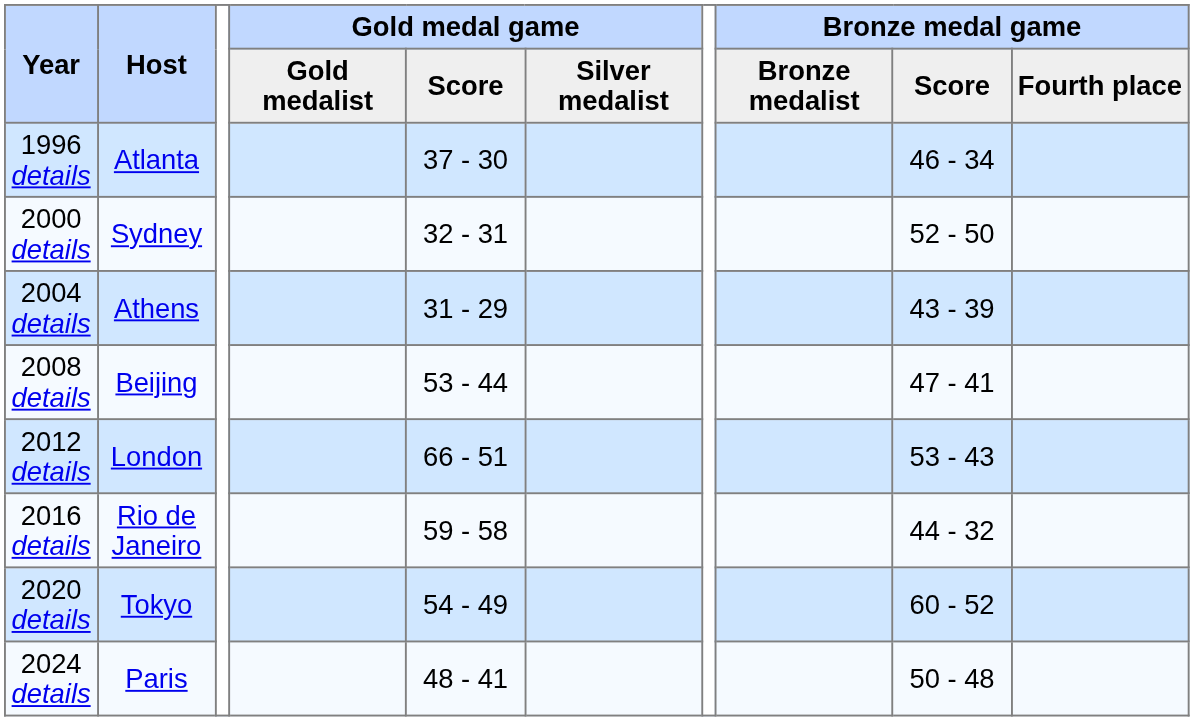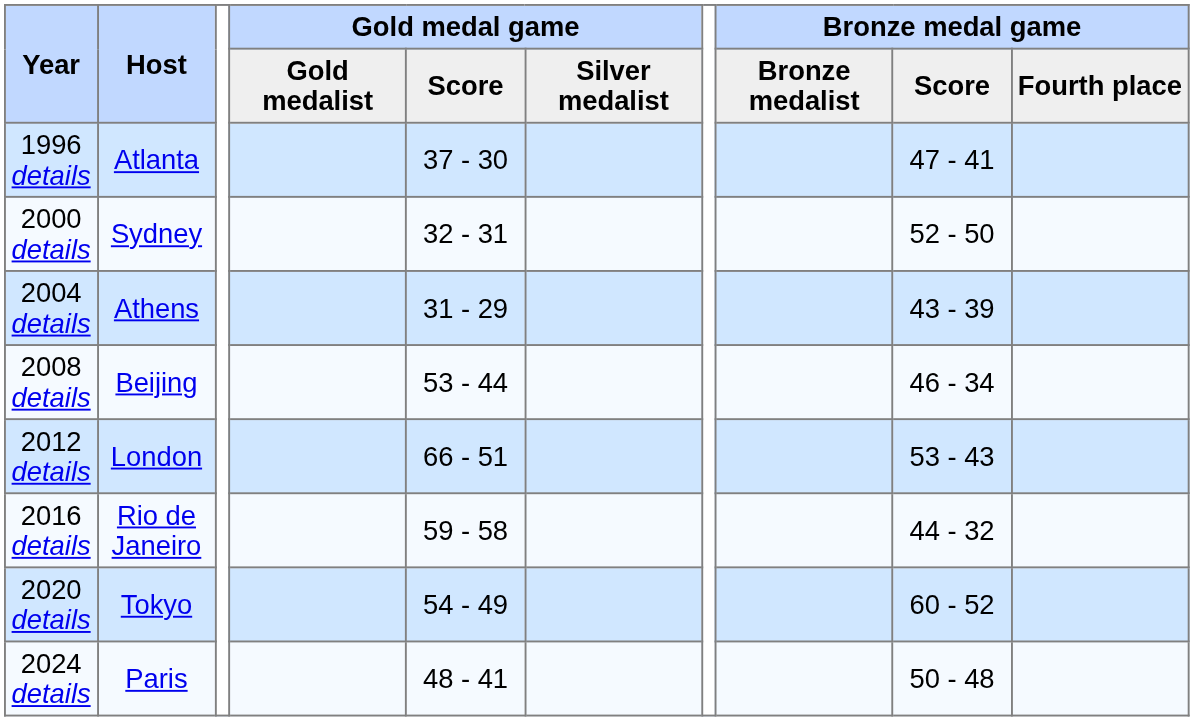1996 details | Bronze medal game / Score: 46 - 34 -> 47 - 41
2008 details | Bronze medal game / Score: 47 - 41 -> 46 - 34
